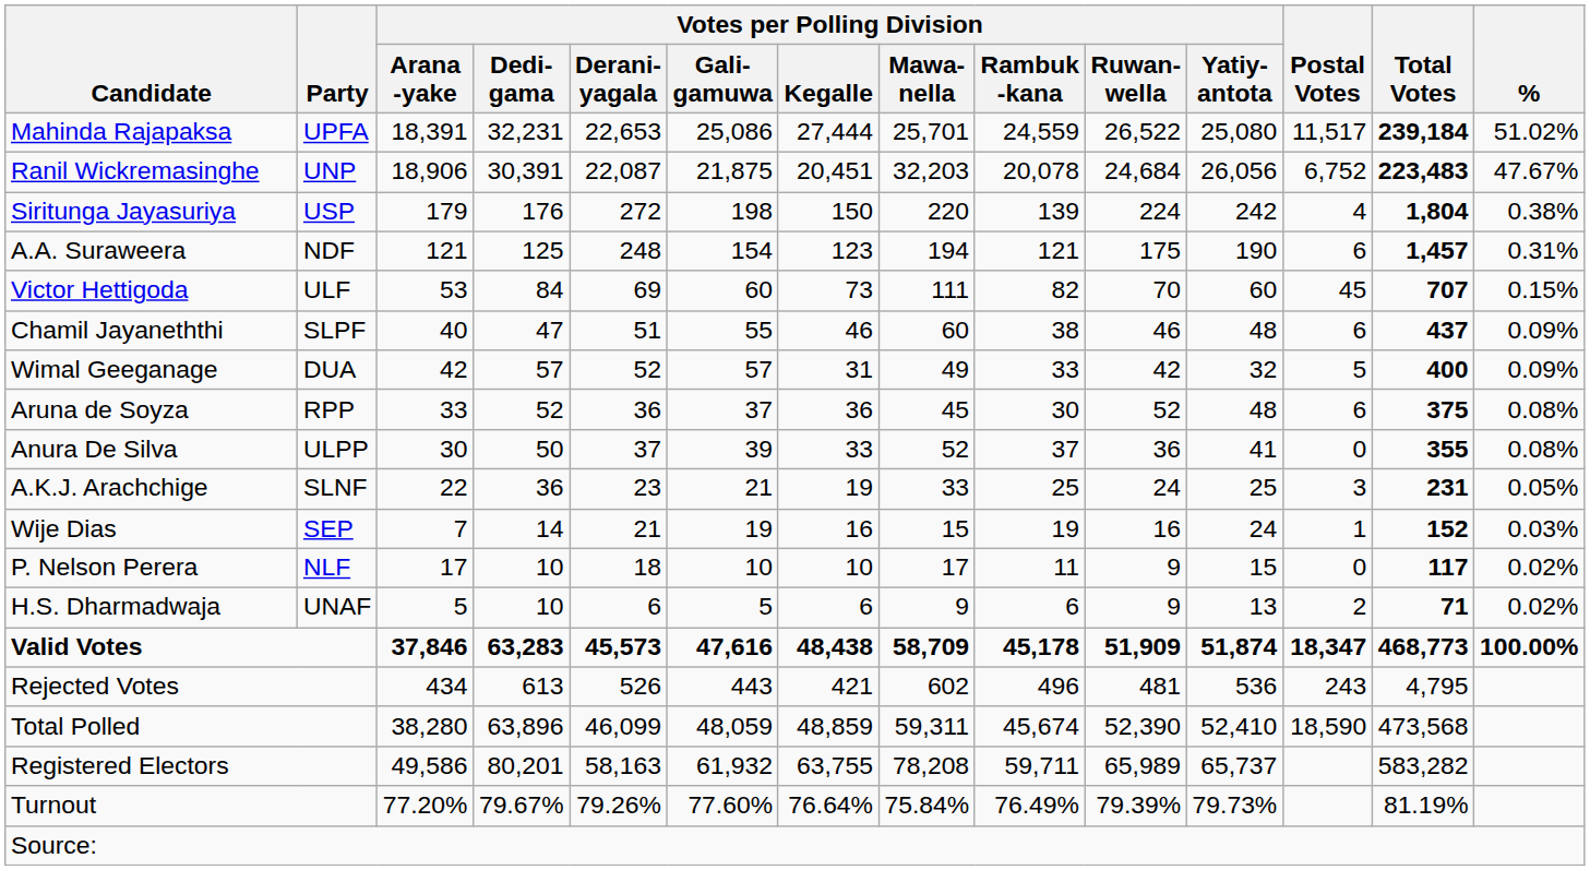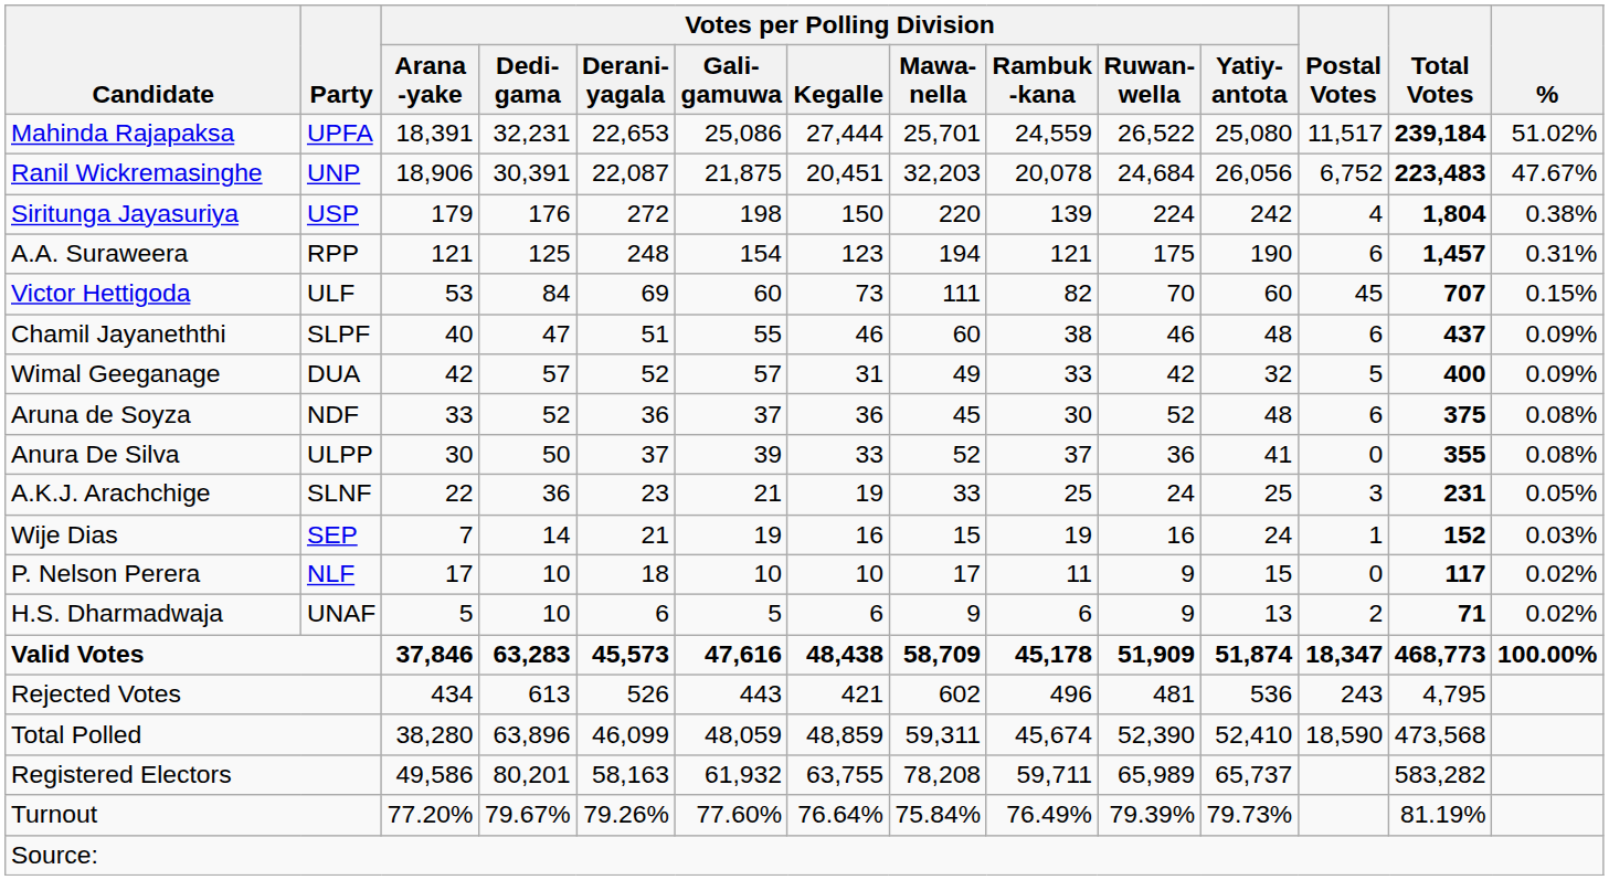A.A. Suraweera | Party: NDF -> RPP
Aruna de Soyza | Party: RPP -> NDF
